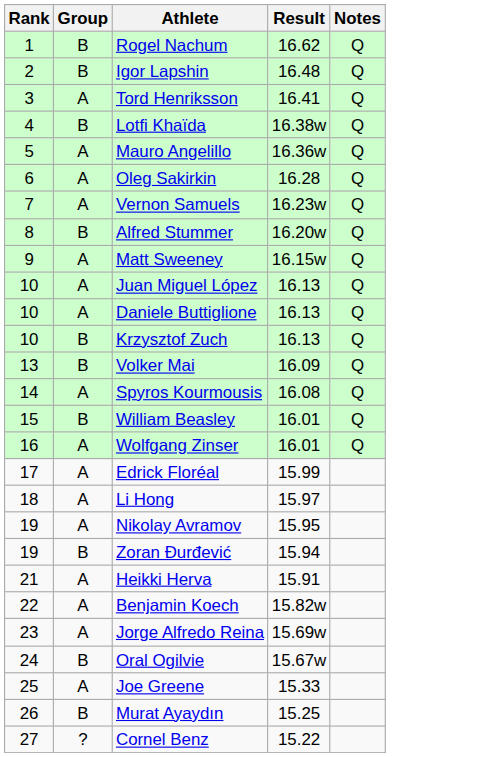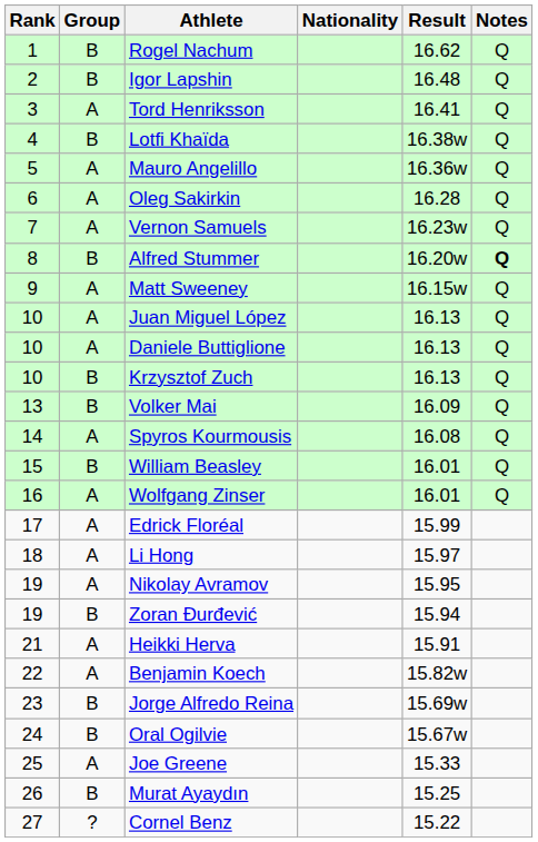+ column: Nationality
Alfred Stummer | Notes: normal -> bold
Jorge Alfredo Reina | Group: A -> B
